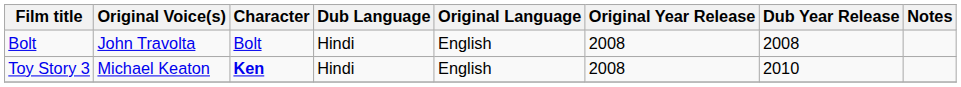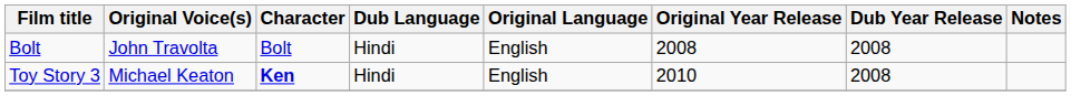Toy Story 3 | Original Year Release: 2008 -> 2010
Toy Story 3 | Dub Year Release: 2010 -> 2008
